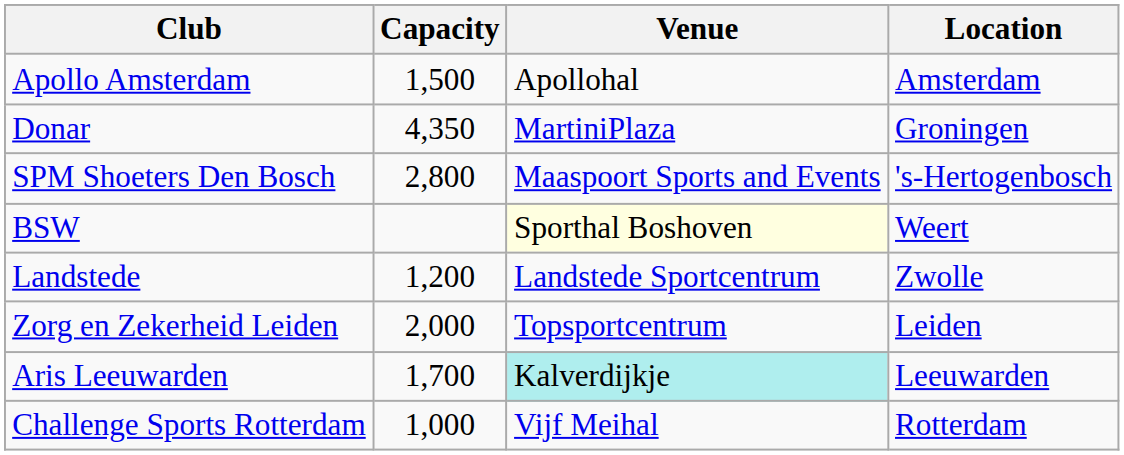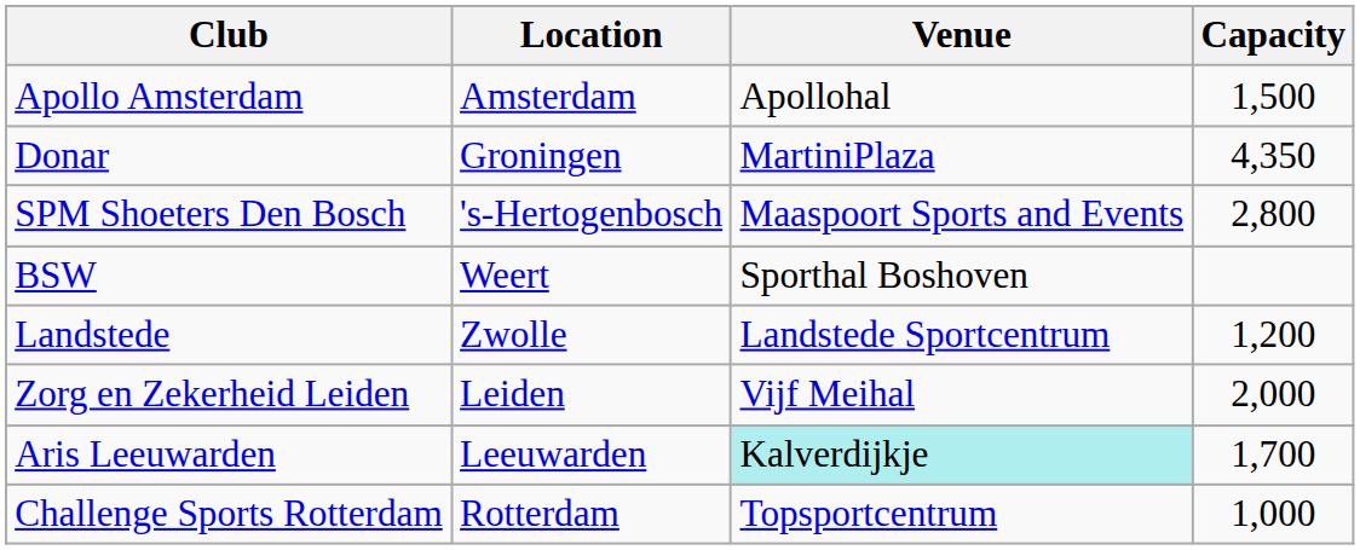columns swapped: Location <-> Capacity
BSW | Venue: lightyellow background -> no background
Zorg en Zekerheid Leiden | Venue: Topsportcentrum -> Vijf Meihal
Challenge Sports Rotterdam | Venue: Vijf Meihal -> Topsportcentrum
